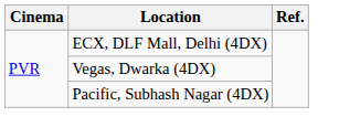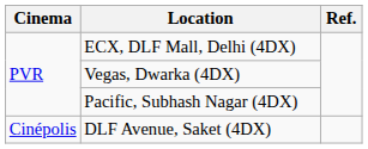+ row: Cinépolis | DLF Avenue, Saket (4DX)
